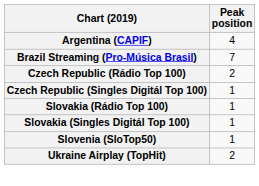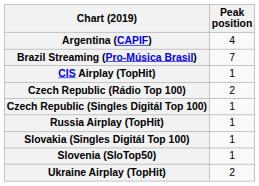+ row: CIS Airplay (TopHit) | 1
+ row: Russia Airplay (TopHit) | 1
- row: Slovakia (Rádio Top 100) | 1
